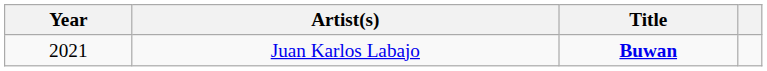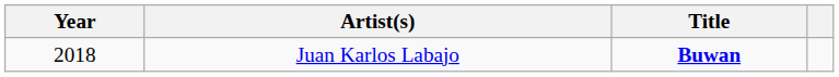Juan Karlos Labajo | Year: 2021 -> 2018
